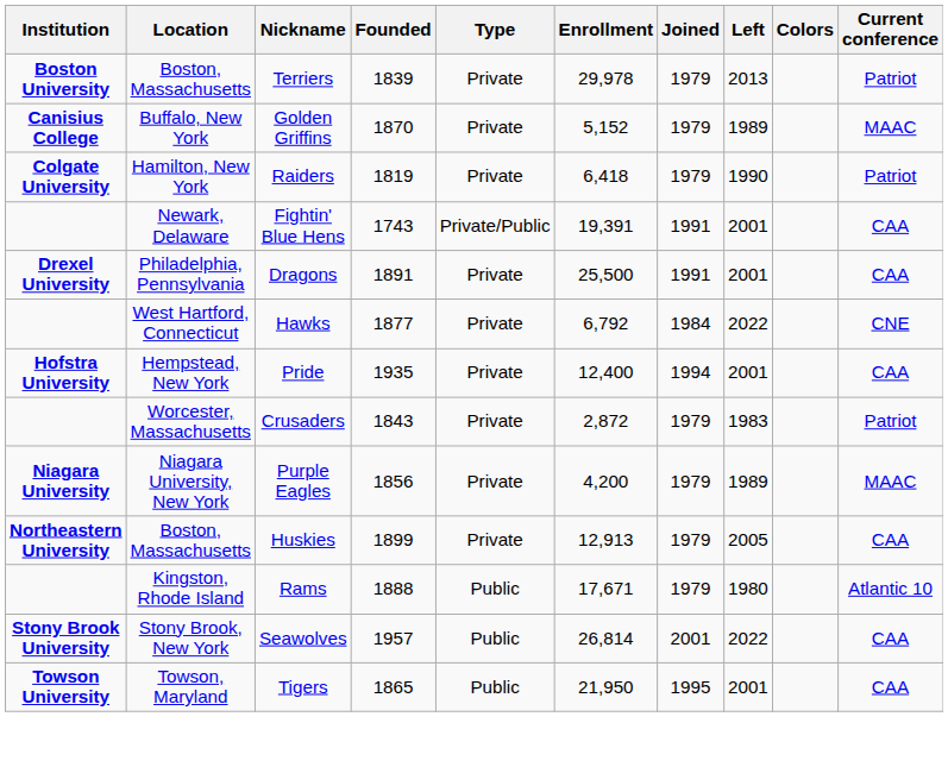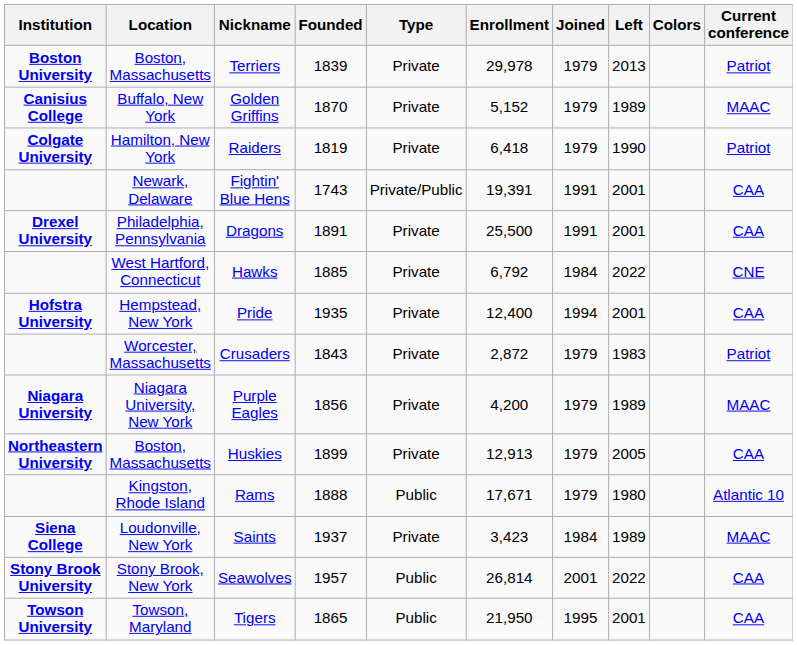Hawks | Founded: 1877 -> 1885
+ row: Siena College | Loudonville, New York | Saints | 1937 | Private | 3,423 | 1984 | 1989 | MAAC
